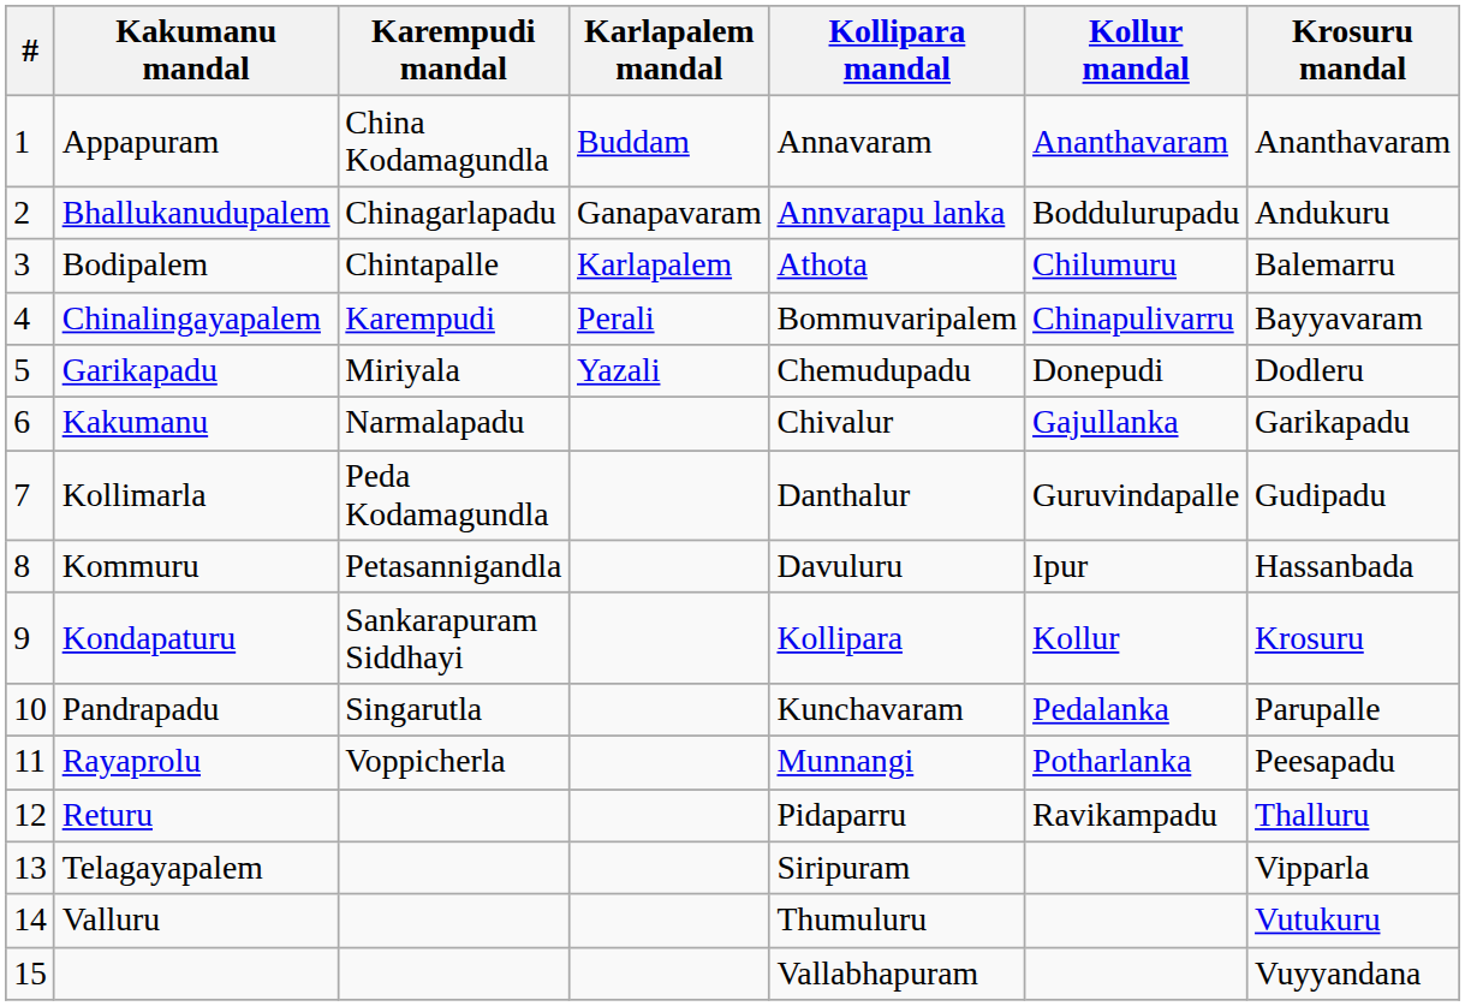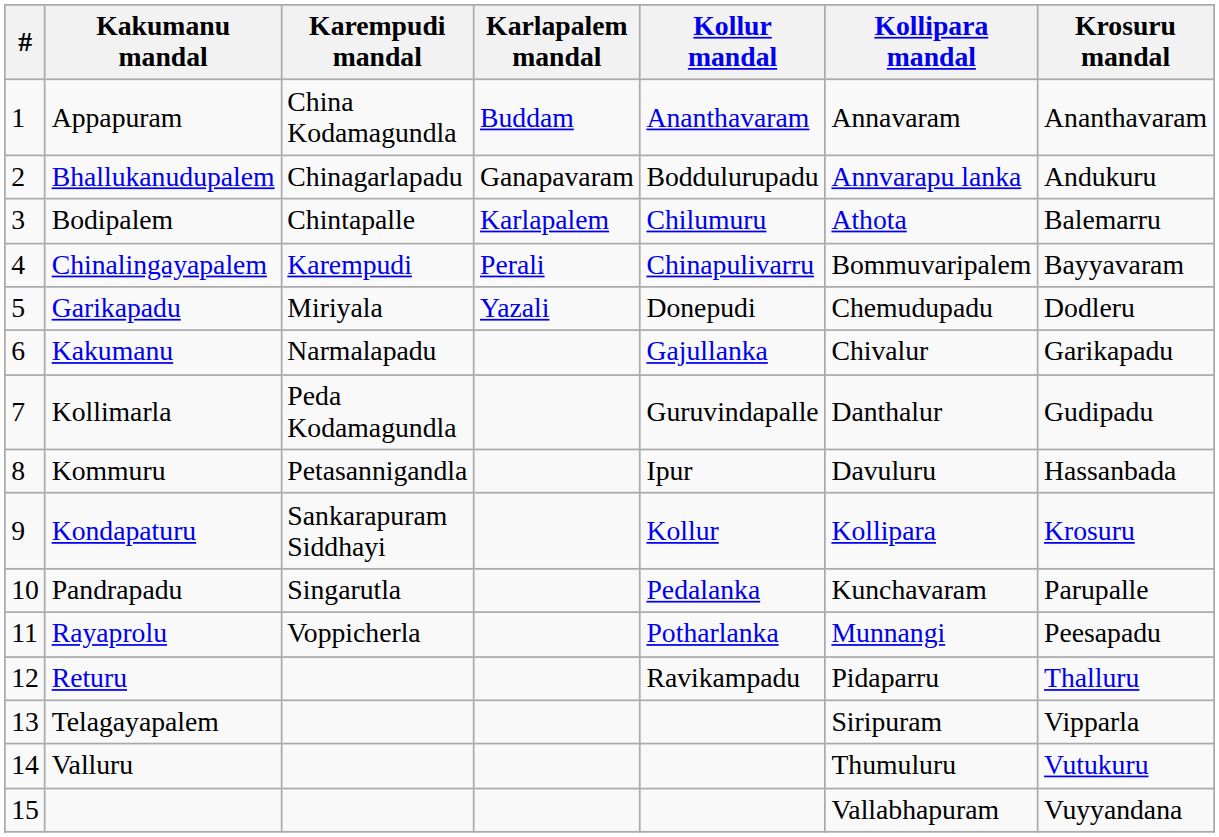columns swapped: Kollipara mandal <-> Kollur mandal
